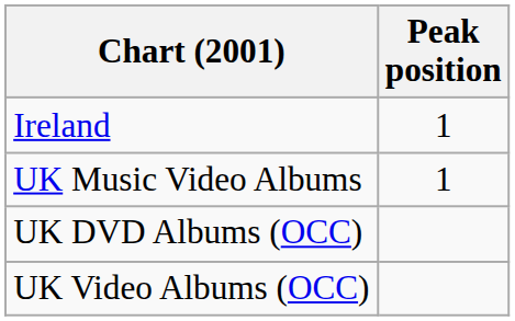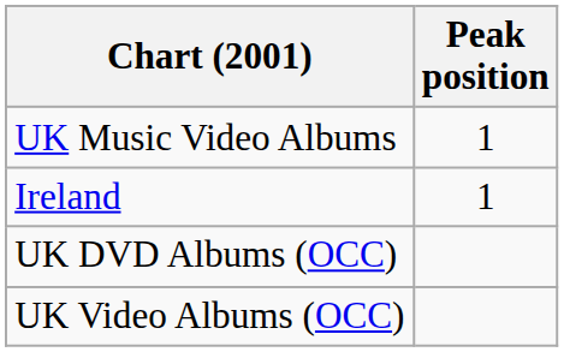rows swapped: Ireland <-> UK Music Video Albums
